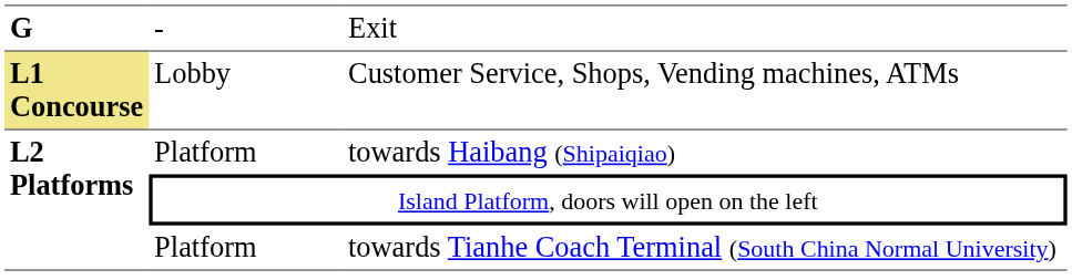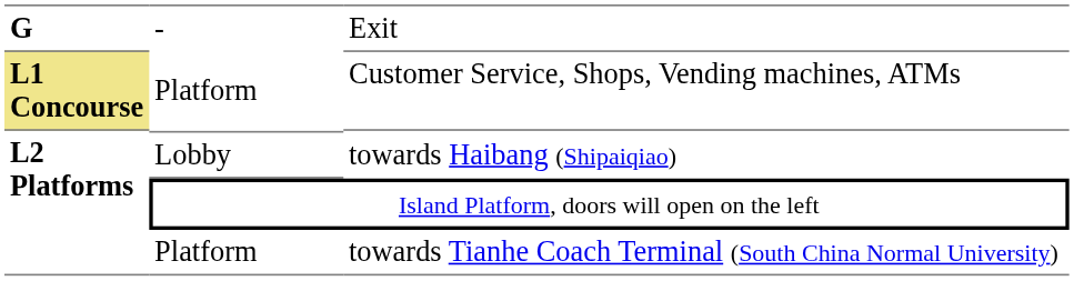Customer Service, Shops, Vending machines, ATMs | column 2: Lobby -> Platform
towards Haibang (Shipaiqiao) | column 2: Platform -> Lobby
